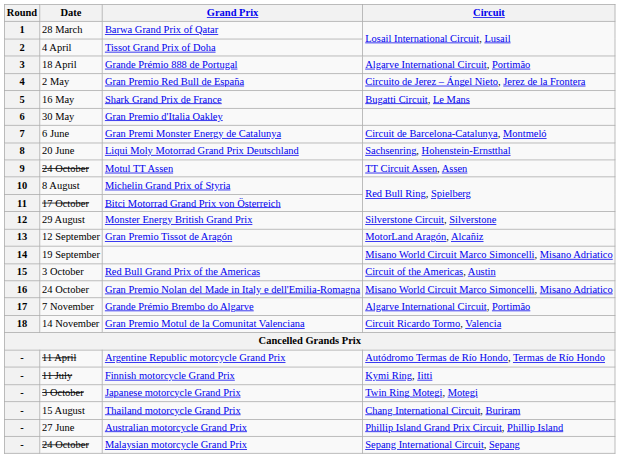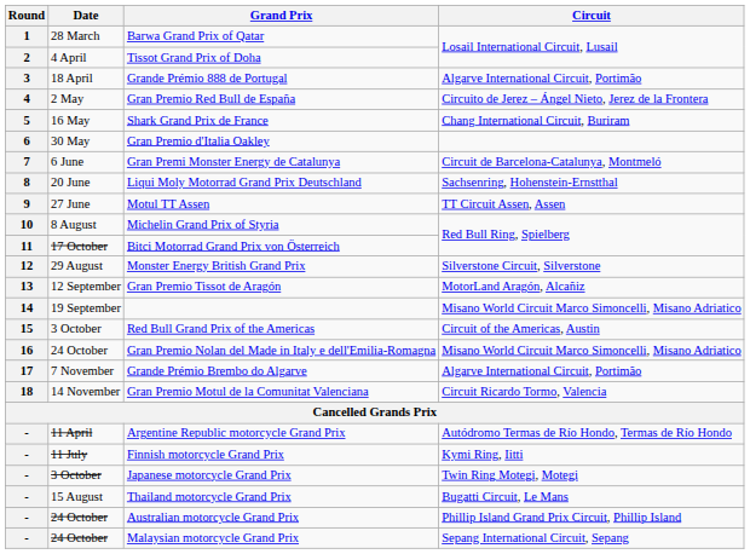Shark Grand Prix de France | Circuit: Bugatti Circuit, Le Mans -> Chang International Circuit, Buriram
Motul TT Assen | Date: 24 October -> 27 June
Thailand motorcycle Grand Prix | Circuit: Chang International Circuit, Buriram -> Bugatti Circuit, Le Mans
Australian motorcycle Grand Prix | Date: 27 June -> 24 October
